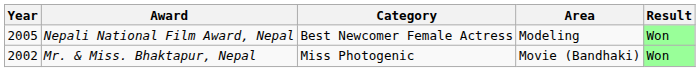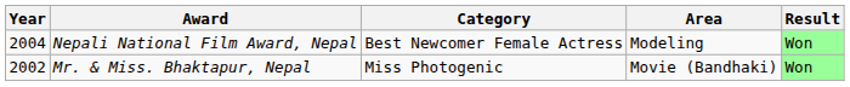Nepali National Film Award, Nepal | Year: 2005 -> 2004
